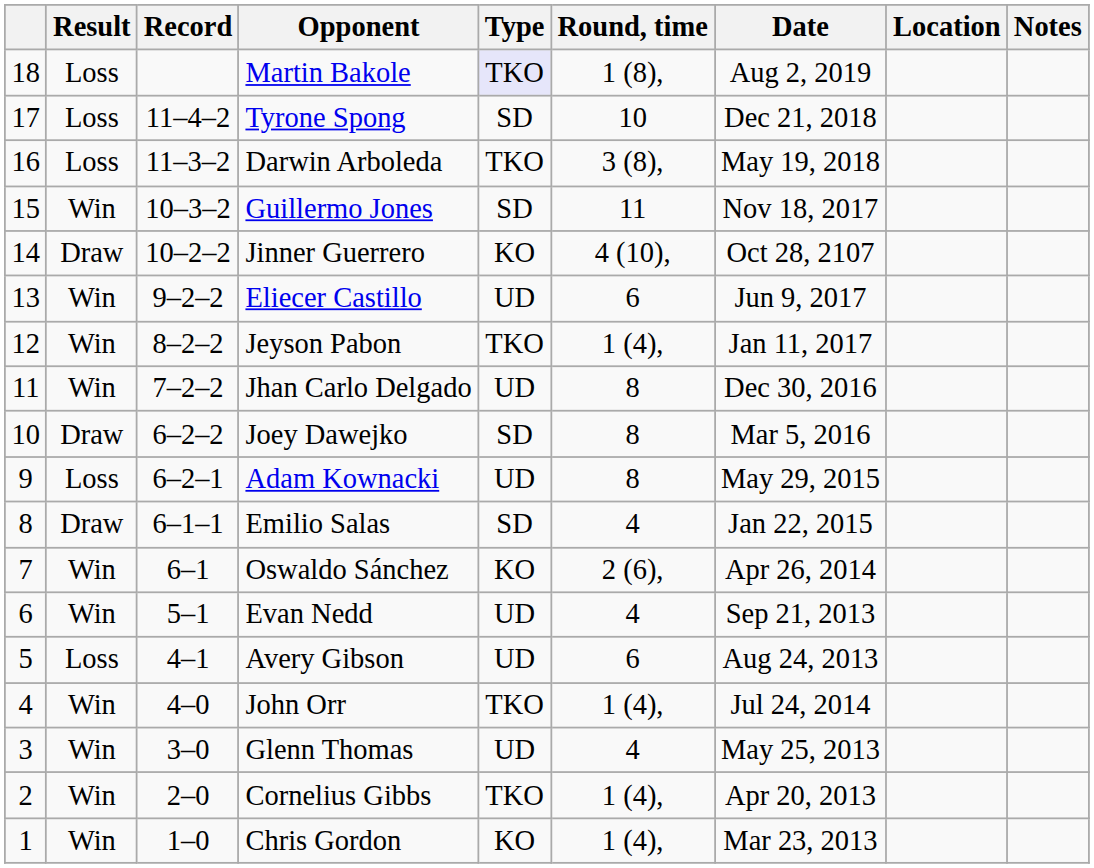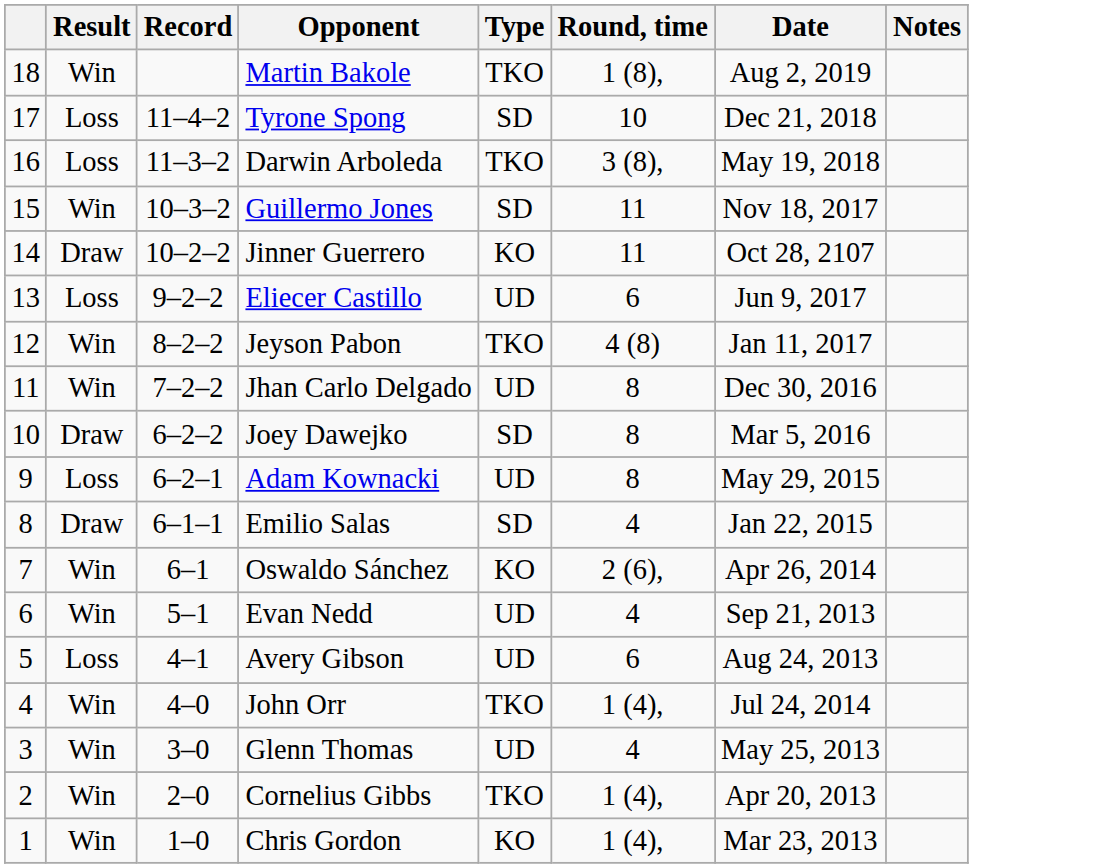- column: Location
Martin Bakole | Result: Loss -> Win
Martin Bakole | Type: lavender background -> no background
Jinner Guerrero | Round, time: 4 (10), -> 11
Eliecer Castillo | Result: Win -> Loss
Jeyson Pabon | Round, time: 1 (4), -> 4 (8)
